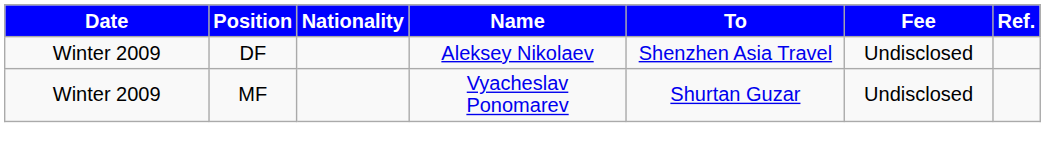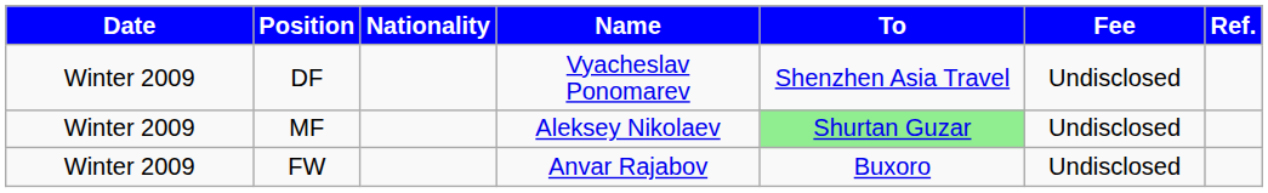DF | Name: Aleksey Nikolaev -> Vyacheslav Ponomarev
MF | Name: Vyacheslav Ponomarev -> Aleksey Nikolaev
MF | To: no background -> lightgreen background
+ row: Winter 2009 | FW | Anvar Rajabov | Buxoro | Undisclosed
